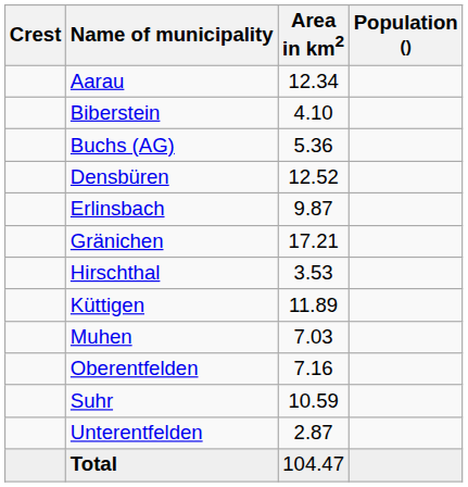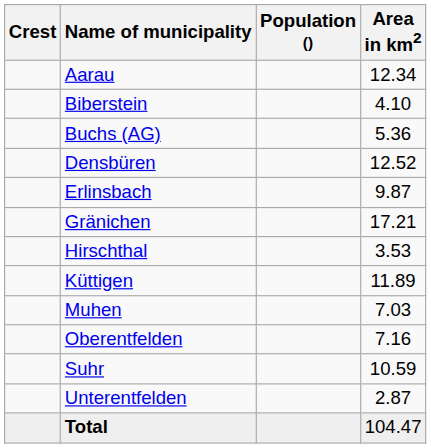columns swapped: Population () <-> Area in km2
